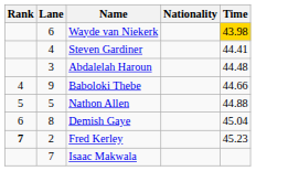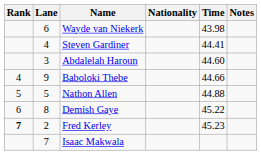+ column: Notes
Wayde van Niekerk | Time: gold background -> no background
Abdalelah Haroun | Time: 44.48 -> 44.60
Demish Gaye | Time: 45.04 -> 45.22
